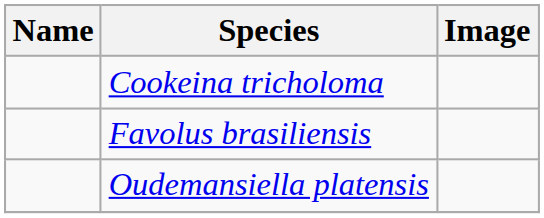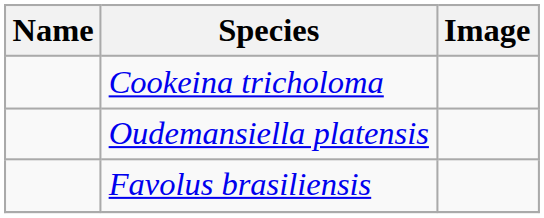rows swapped: Favolus brasiliensis <-> Oudemansiella platensis
